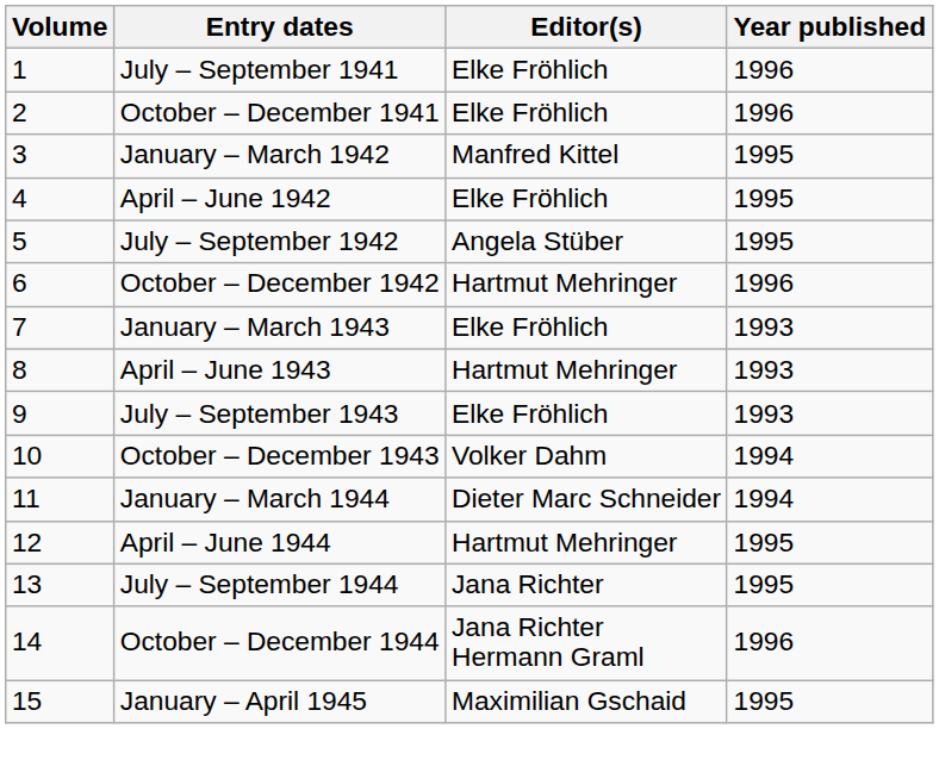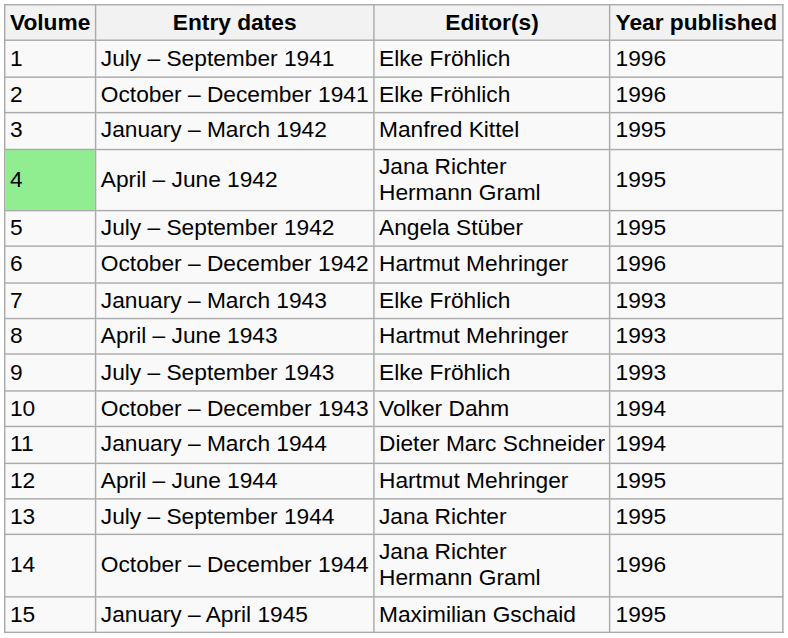April – June 1942 | Volume: no background -> lightgreen background
April – June 1942 | Editor(s): Elke Fröhlich -> Jana Richter Hermann Graml
